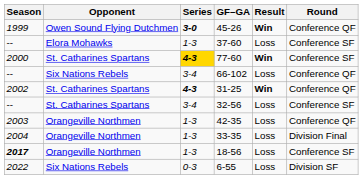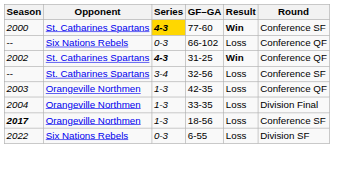- row: 1999 | Owen Sound Flying Dutchmen | 3-0 | 45-26 | Win | Conference QF
- row: -- | Elora Mohawks | 1-3 | 37-60 | Loss | Conference SF
66-102 | Series: 3-4 -> 0-3
